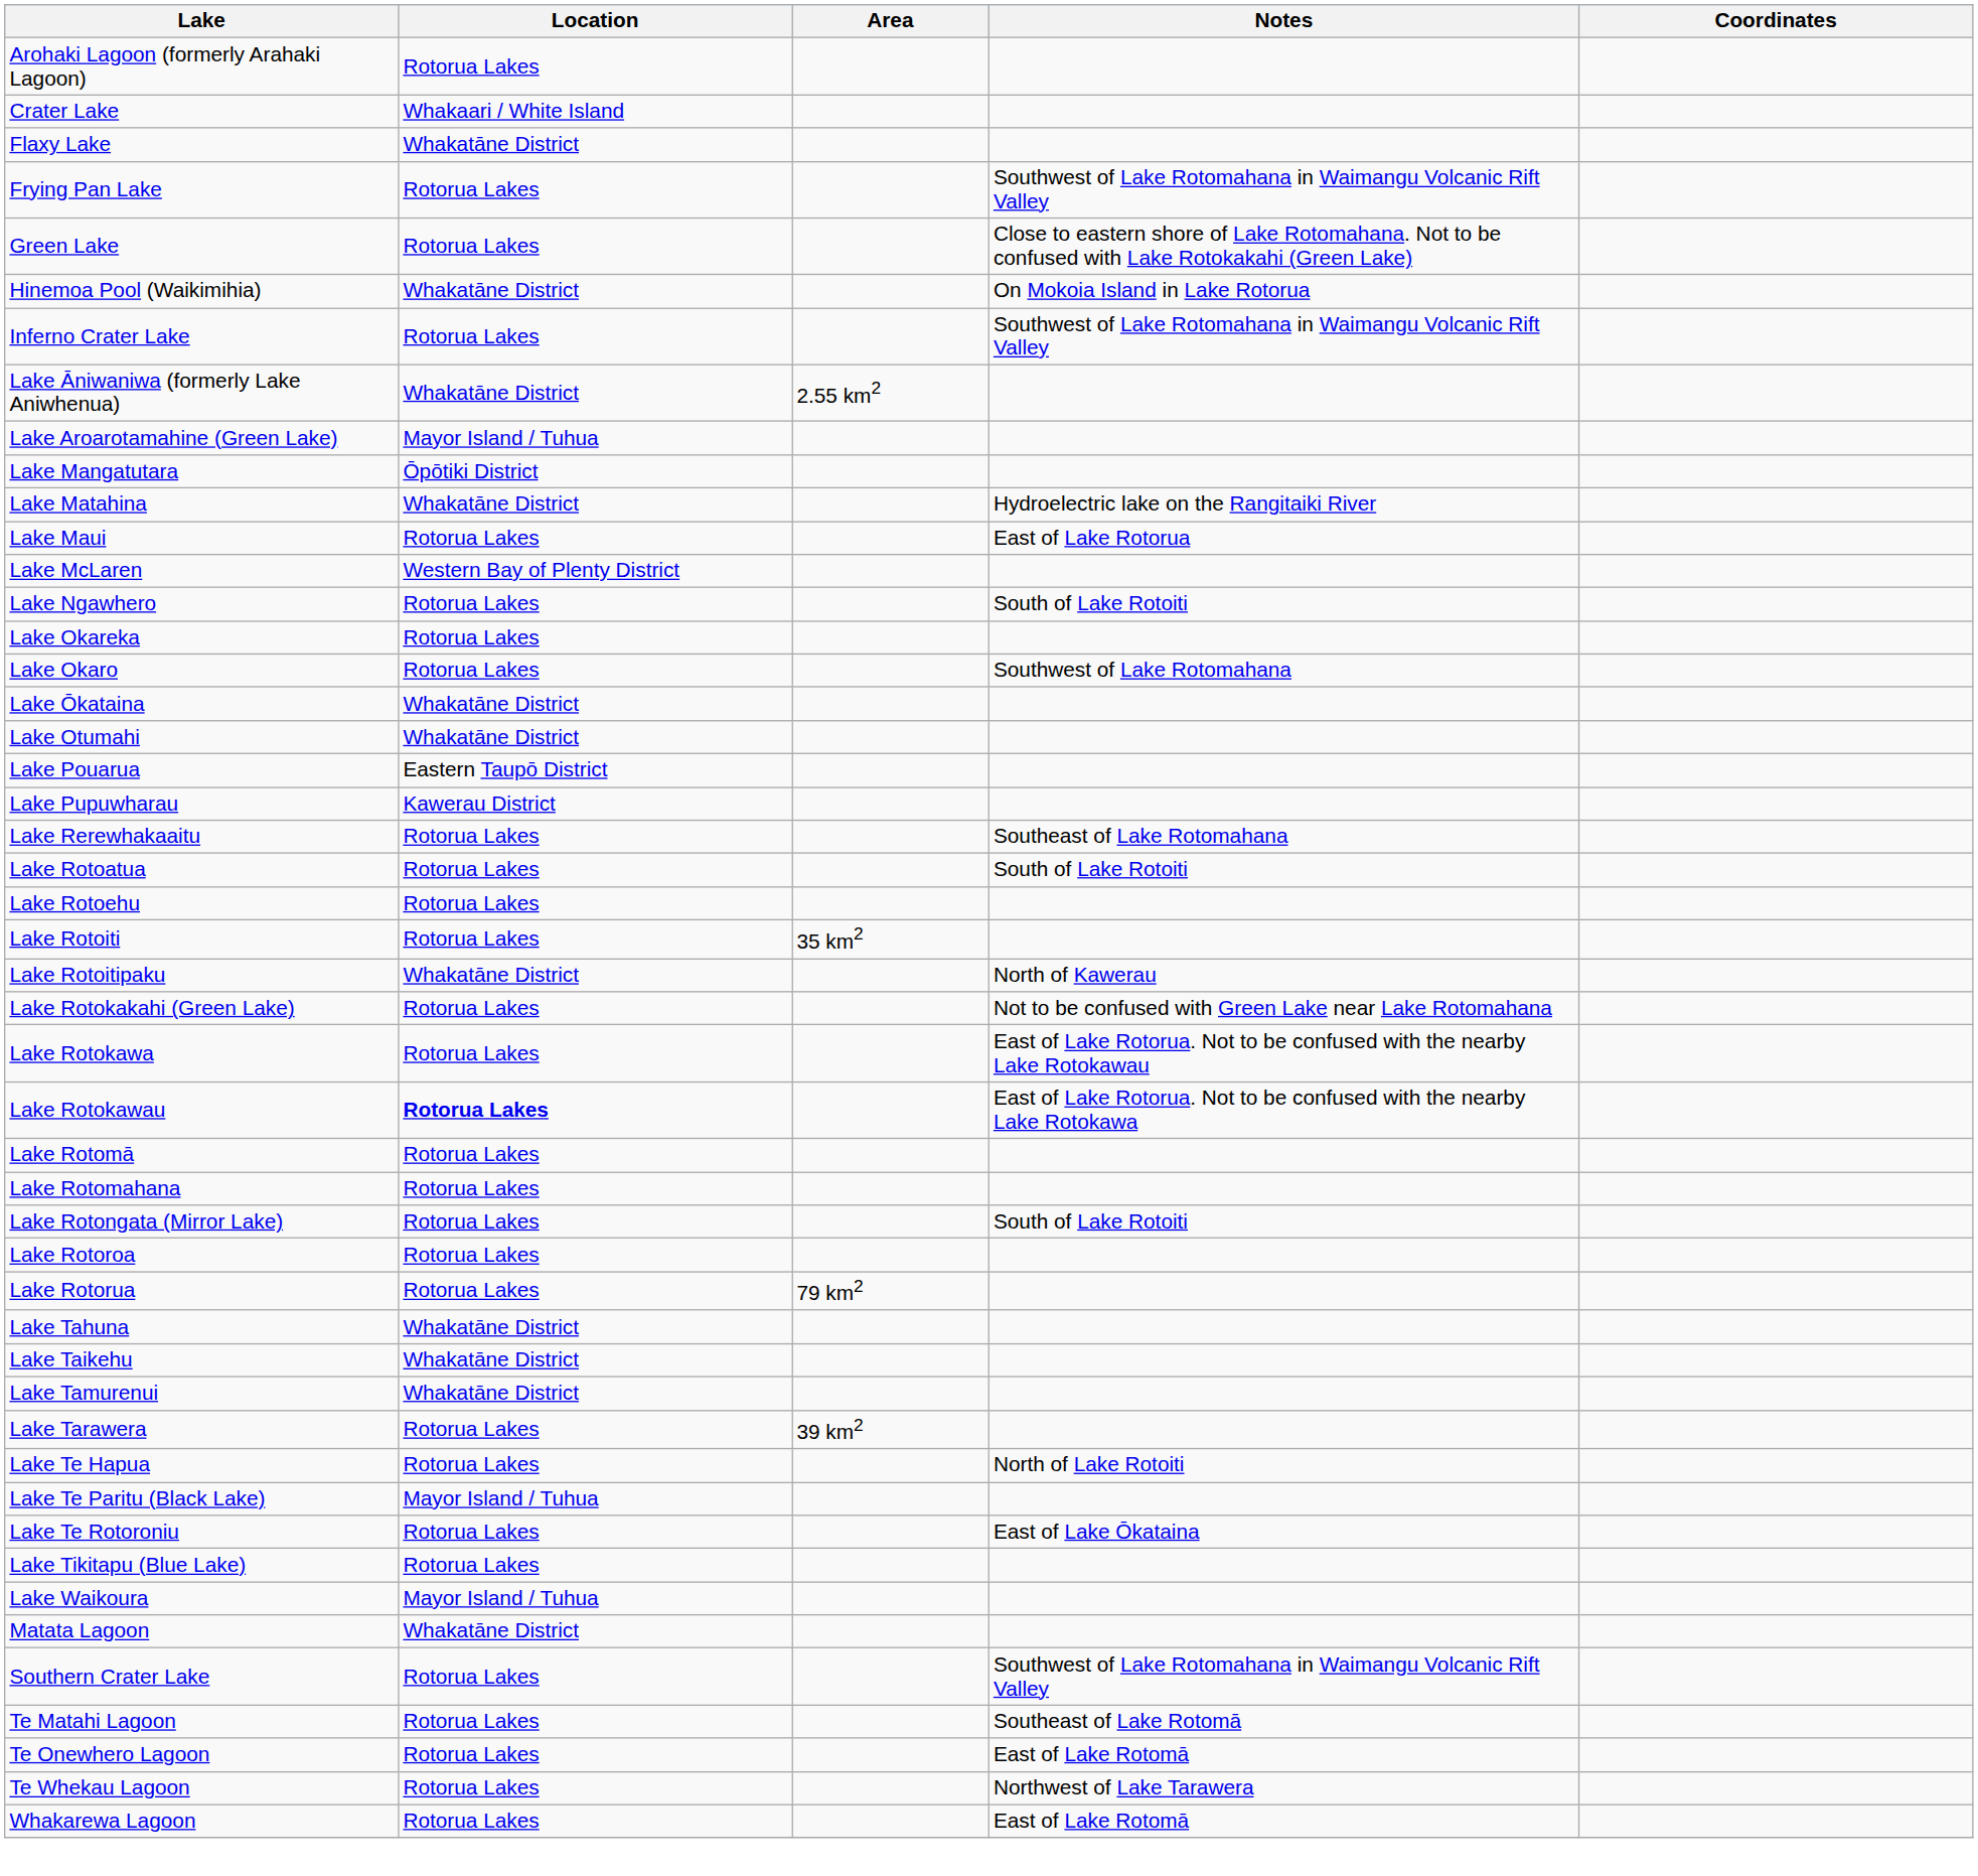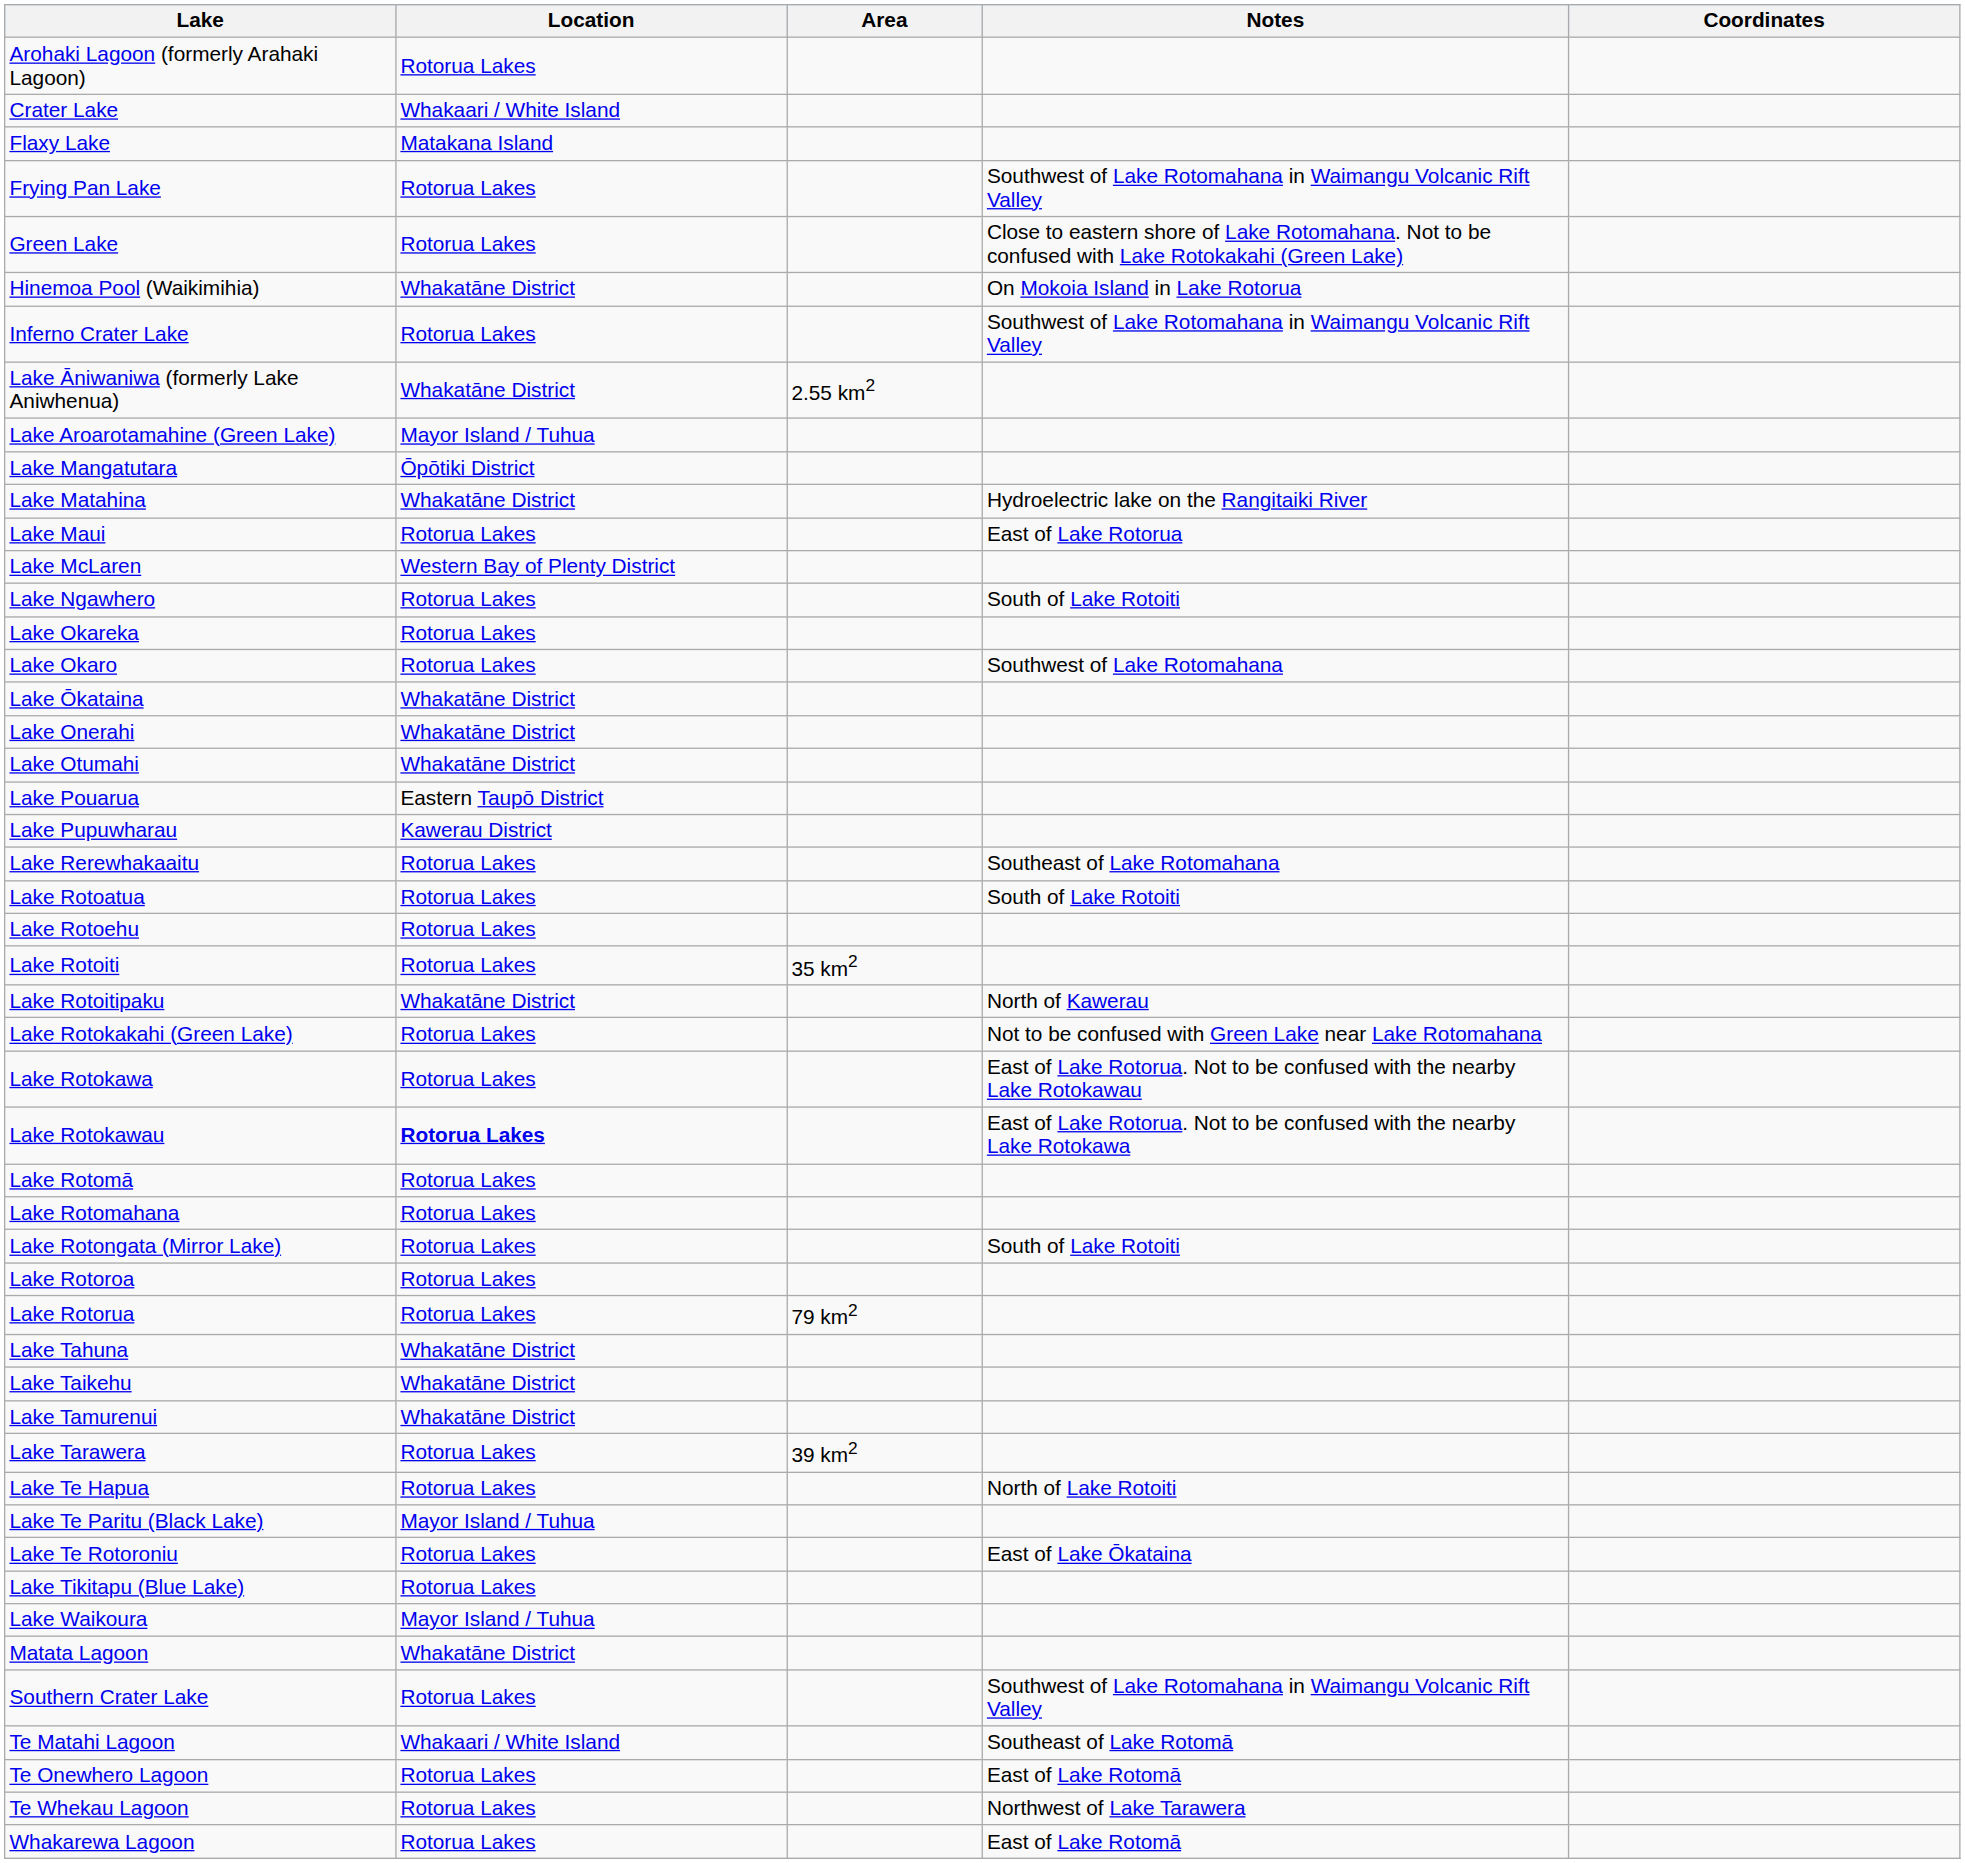Flaxy Lake | Location: Whakatāne District -> Matakana Island
+ row: Lake Onerahi | Whakatāne District
Te Matahi Lagoon | Location: Rotorua Lakes -> Whakaari / White Island
